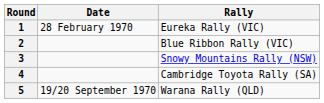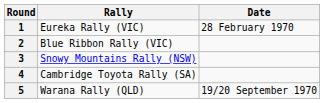columns swapped: Rally <-> Date
